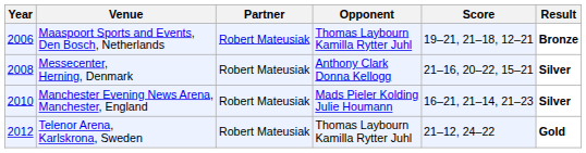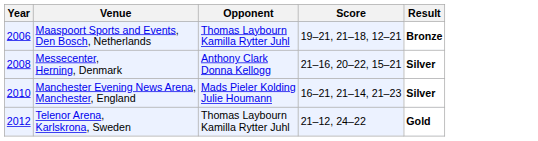- column: Partner | Robert Mateusiak | Robert Mateusiak | Robert Mateusiak | Robert Mateusiak
